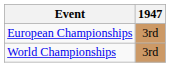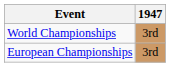rows swapped: World Championships <-> European Championships
